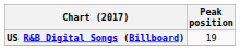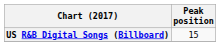US R&B Digital Songs (Billboard) | Peak position: 19 -> 15
